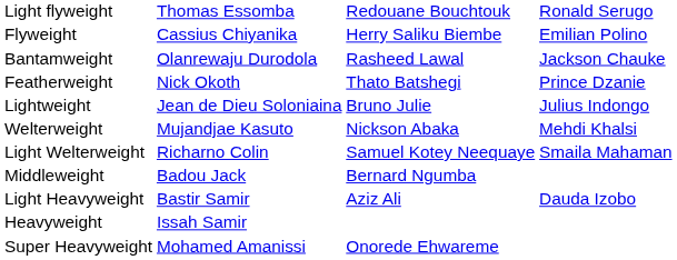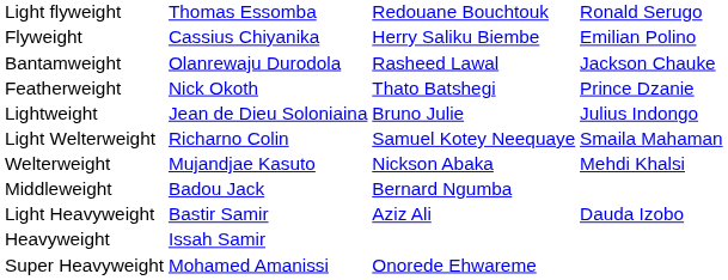rows swapped: Light Welterweight <-> Welterweight
